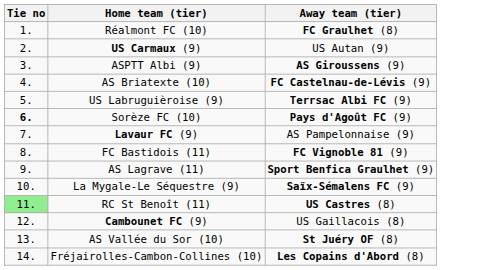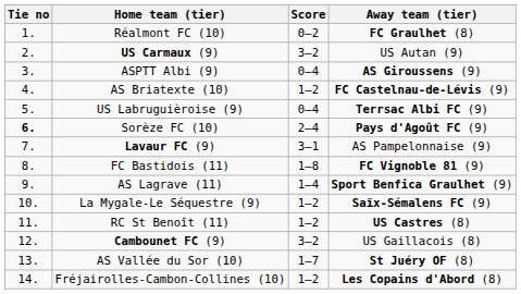+ column: Score | 0–2 | 3–2 | 0–4 | 1–2 | 0–4 | 2–4 | 3–1 | 1–8 | 1–4 | 1–2 | 1–2 | 3–2 | 1–7 | 1–2
RC St Benoît (11) | Tie no: lightgreen background -> no background
